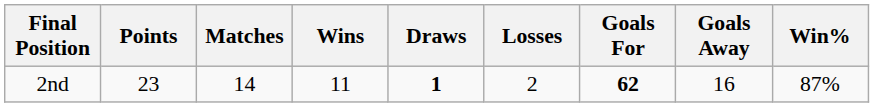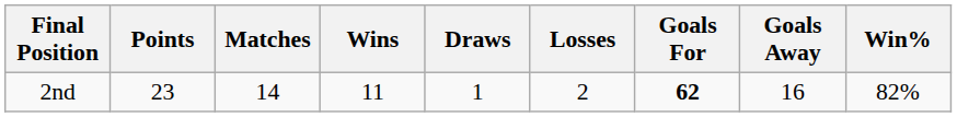2nd | Draws: bold -> normal
2nd | Win%: 87% -> 82%
